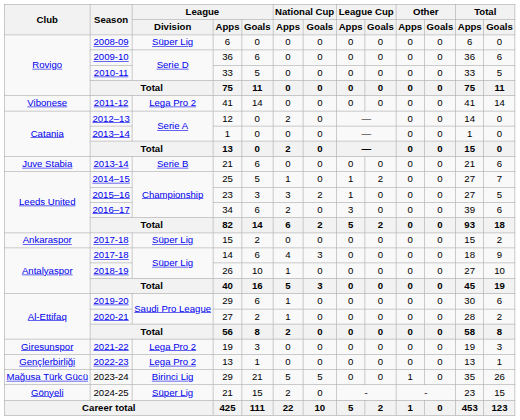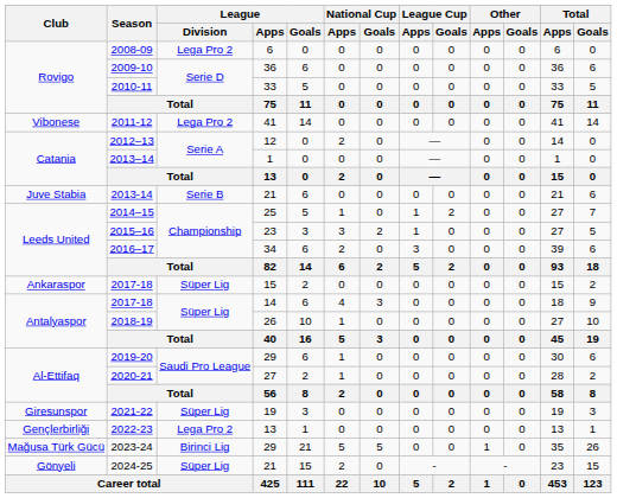2008-09 | League / Division: Süper Lig -> Lega Pro 2
2021-22 | League / Division: Lega Pro 2 -> Süper Lig
